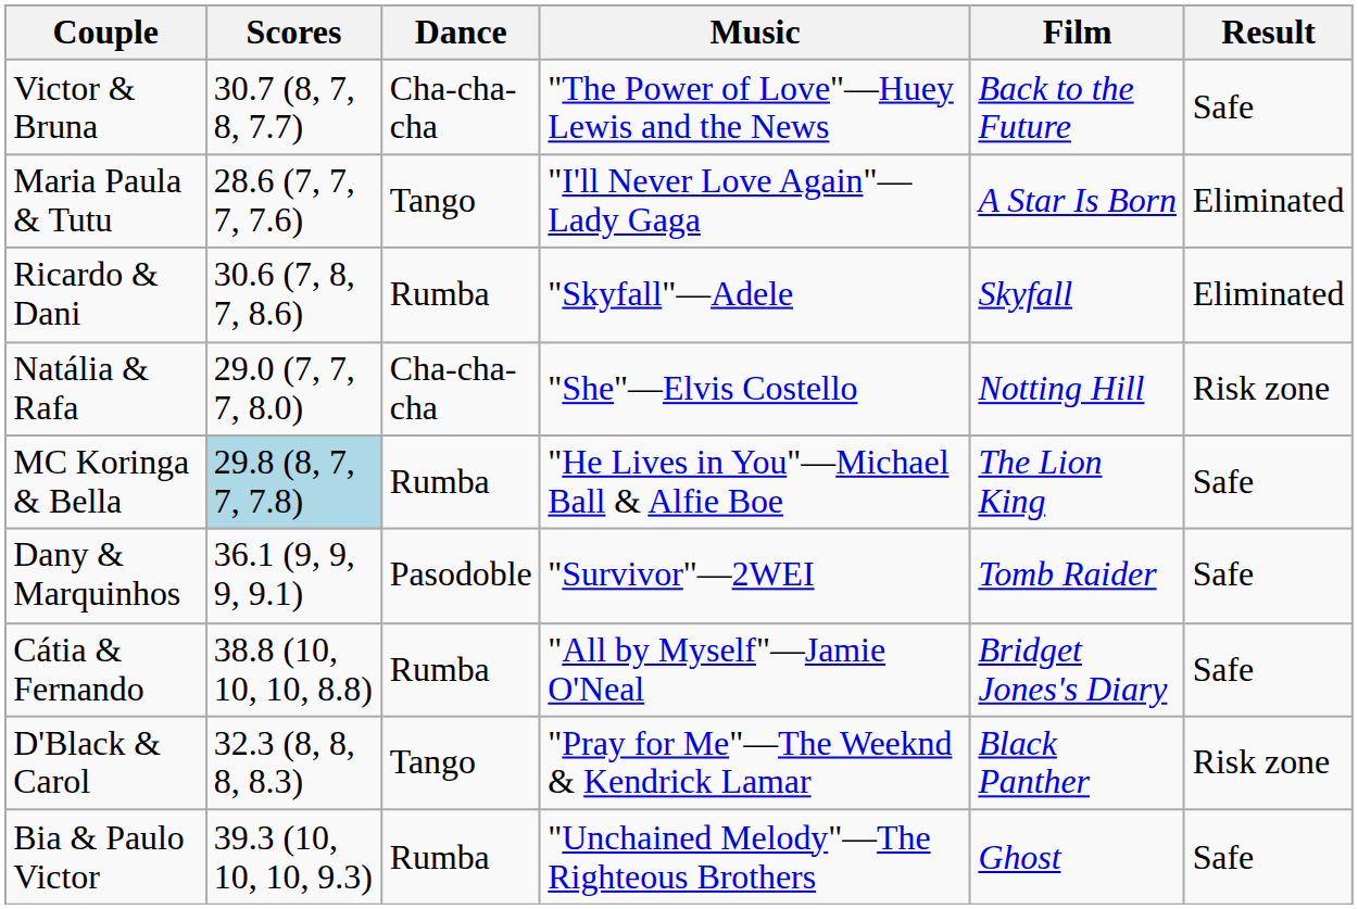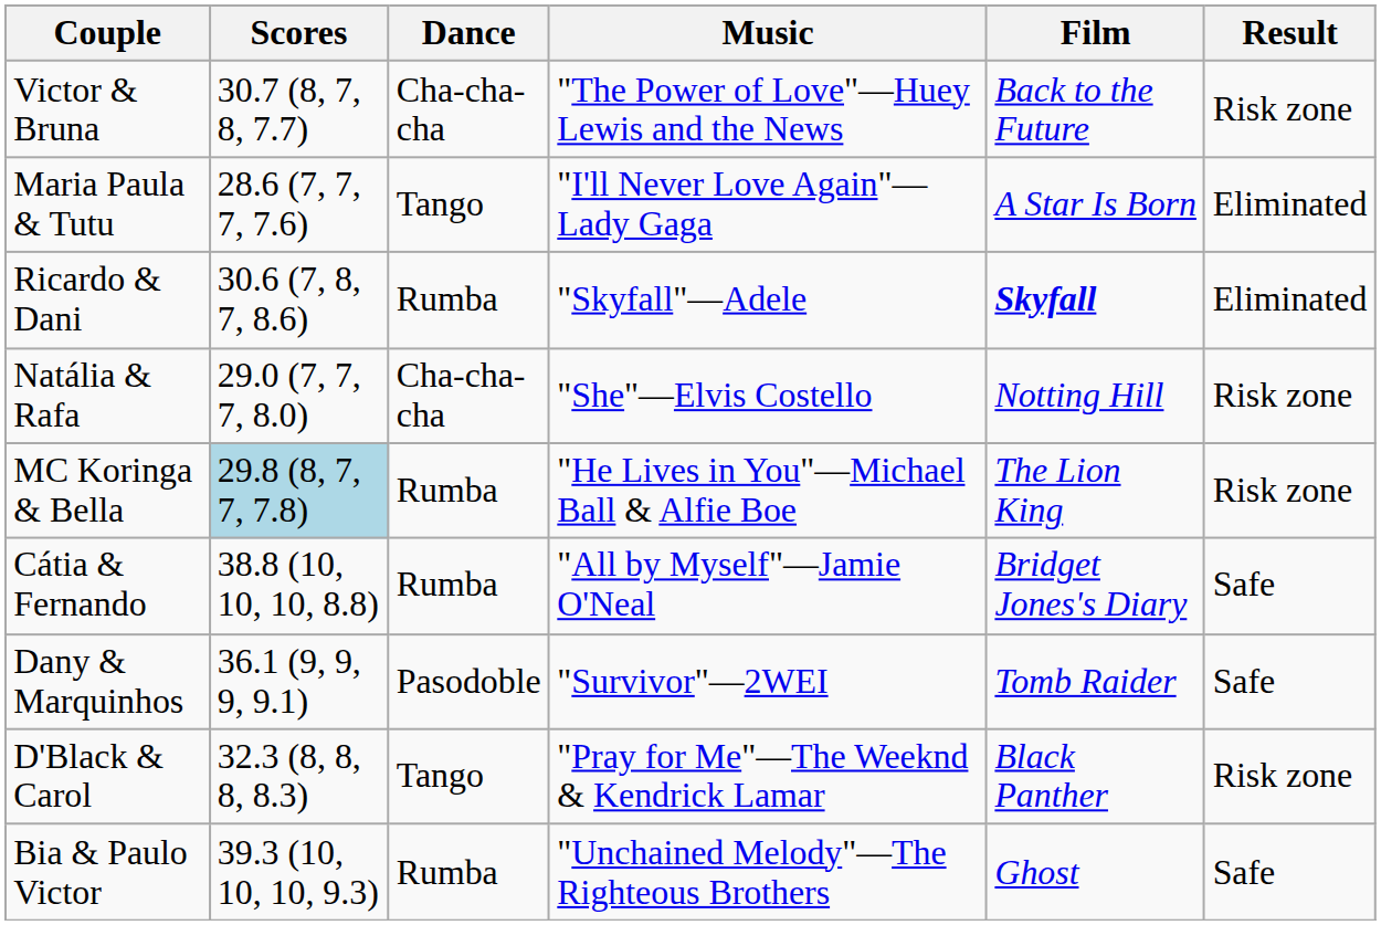Victor & Bruna | Result: Safe -> Risk zone
Ricardo & Dani | Film: normal -> bold
MC Koringa & Bella | Result: Safe -> Risk zone
rows swapped: Dany & Marquinhos <-> Cátia & Fernando
